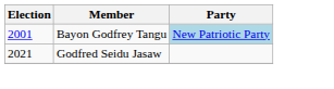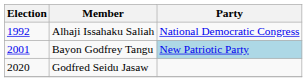+ row: 1992 | Alhaji Issahaku Saliah | National Democratic Congress
Godfred Seidu Jasaw | Election: 2021 -> 2020
